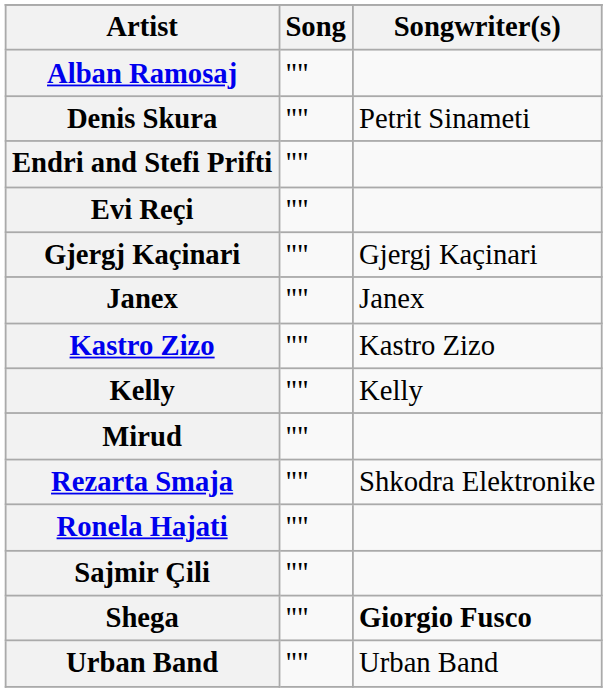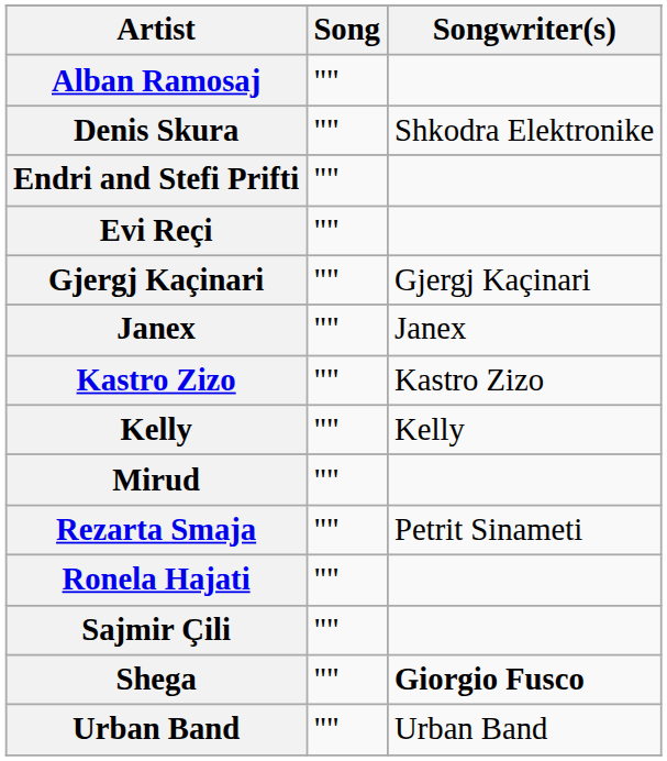Denis Skura | Songwriter(s): Petrit Sinameti -> Shkodra Elektronike
Rezarta Smaja | Songwriter(s): Shkodra Elektronike -> Petrit Sinameti
